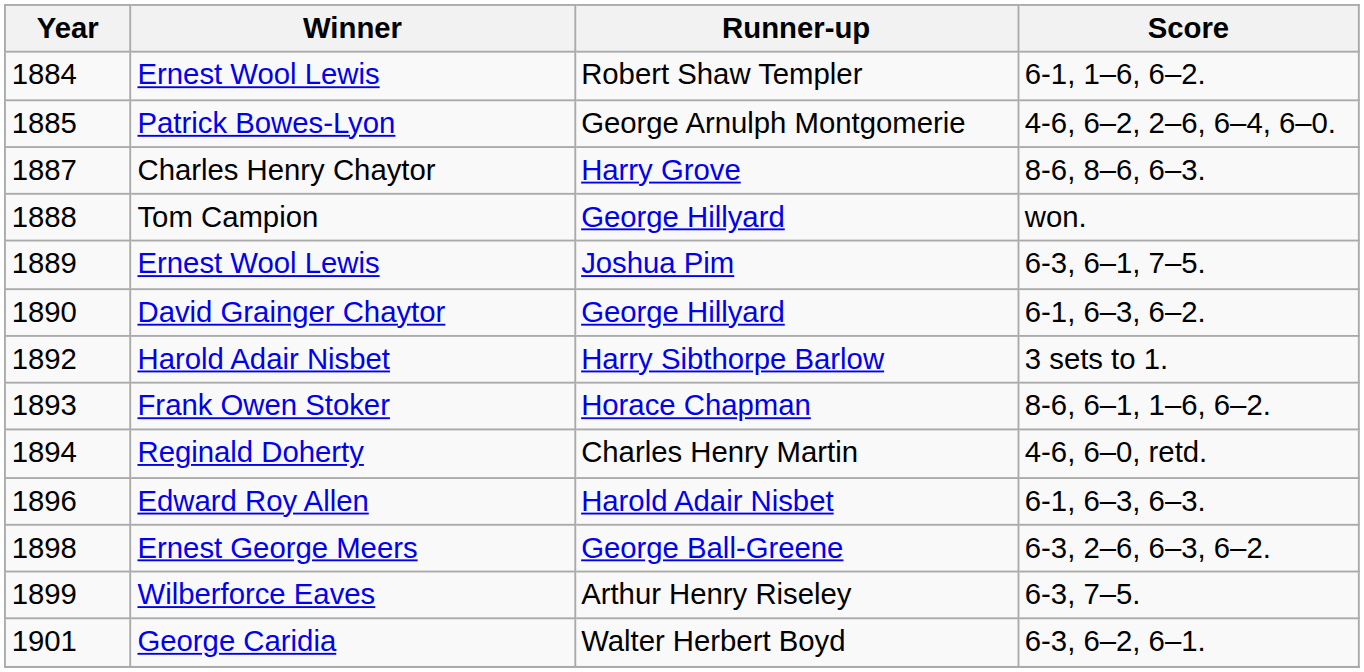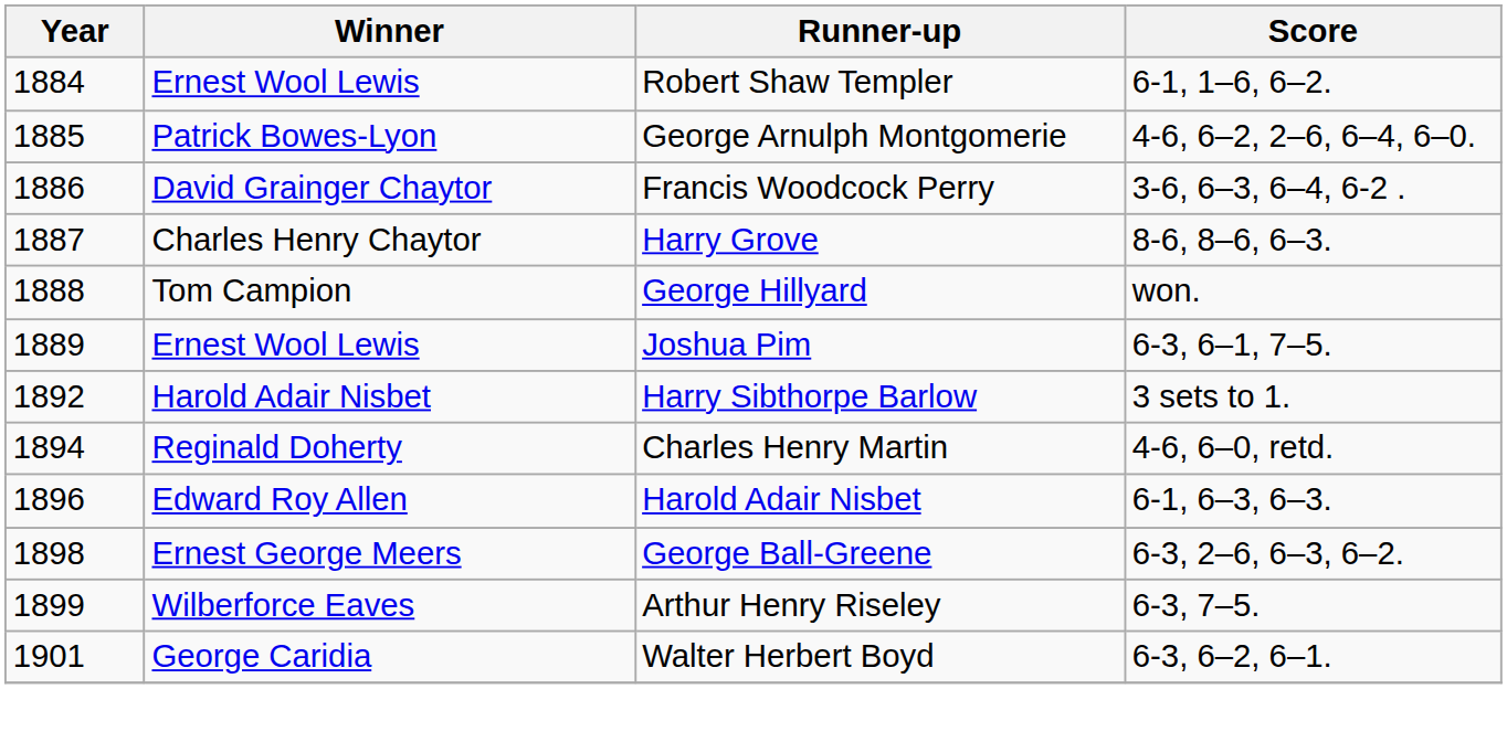+ row: 1886 | David Grainger Chaytor | Francis Woodcock Perry | 3-6, 6–3, 6–4, 6-2 .
- row: 1890 | David Grainger Chaytor | George Hillyard | 6-1, 6–3, 6–2.
- row: 1893 | Frank Owen Stoker | Horace Chapman | 8-6, 6–1, 1–6, 6–2.
